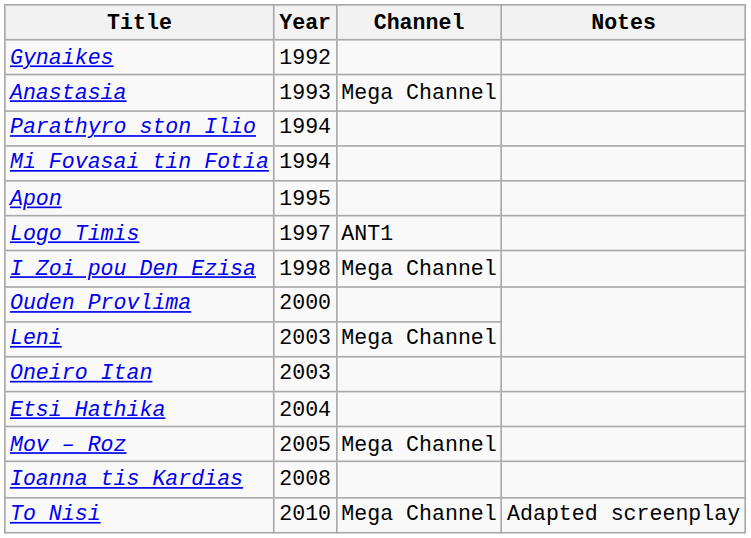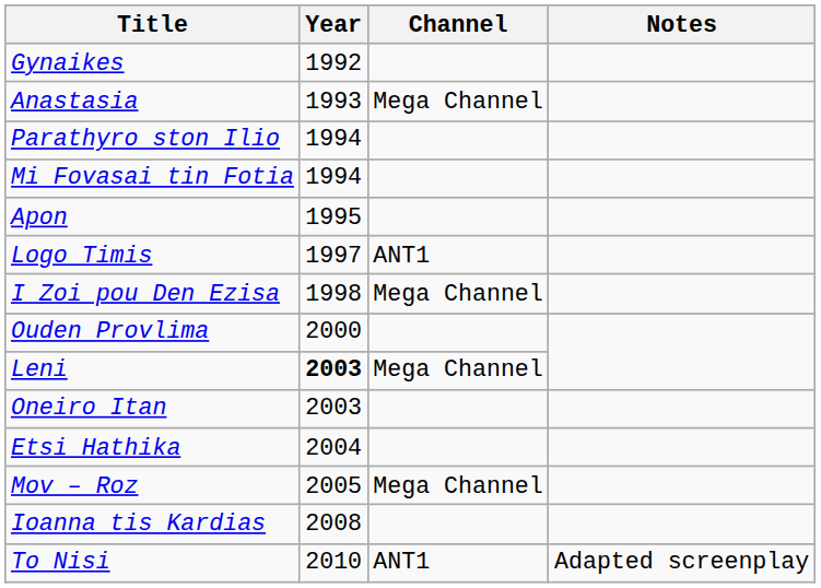Leni | Year: normal -> bold
To Nisi | Channel: Mega Channel -> ANT1
